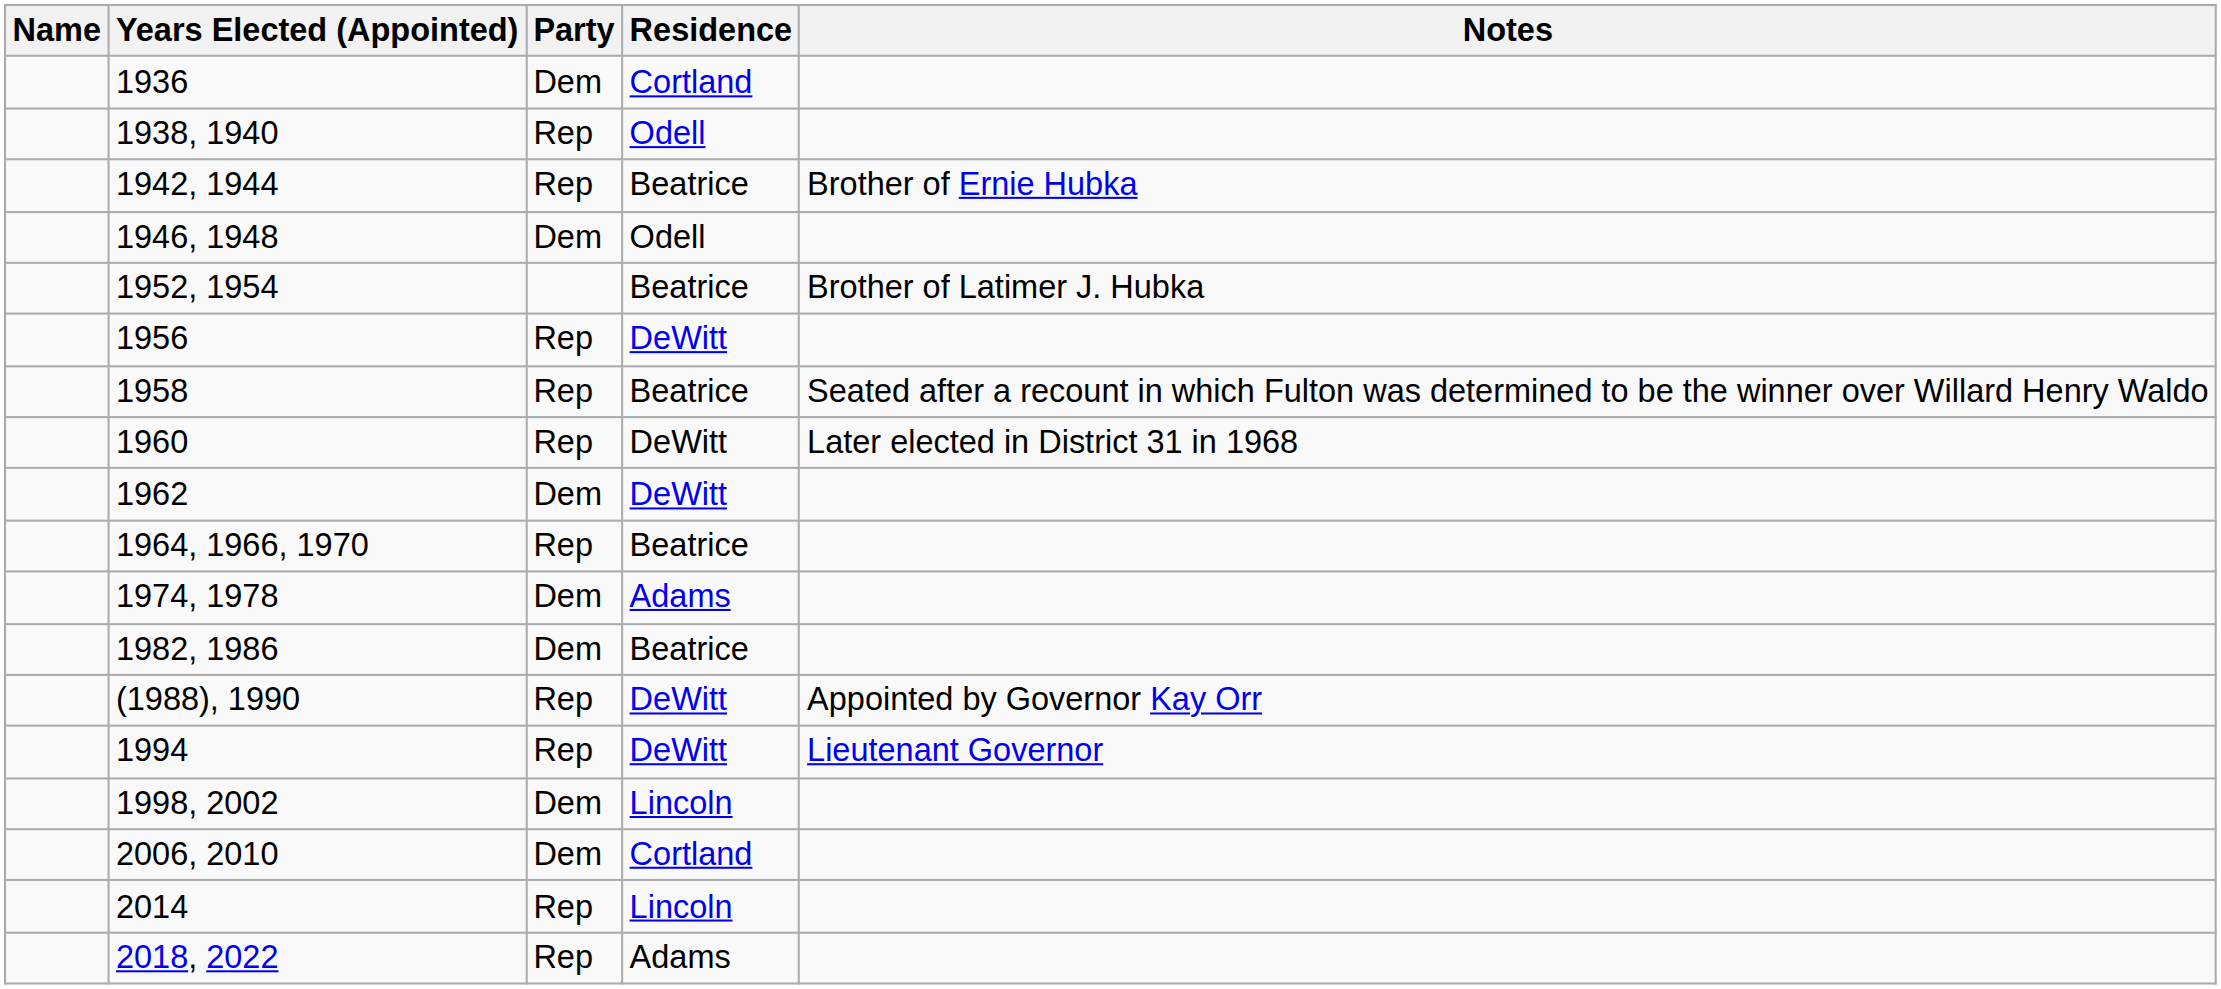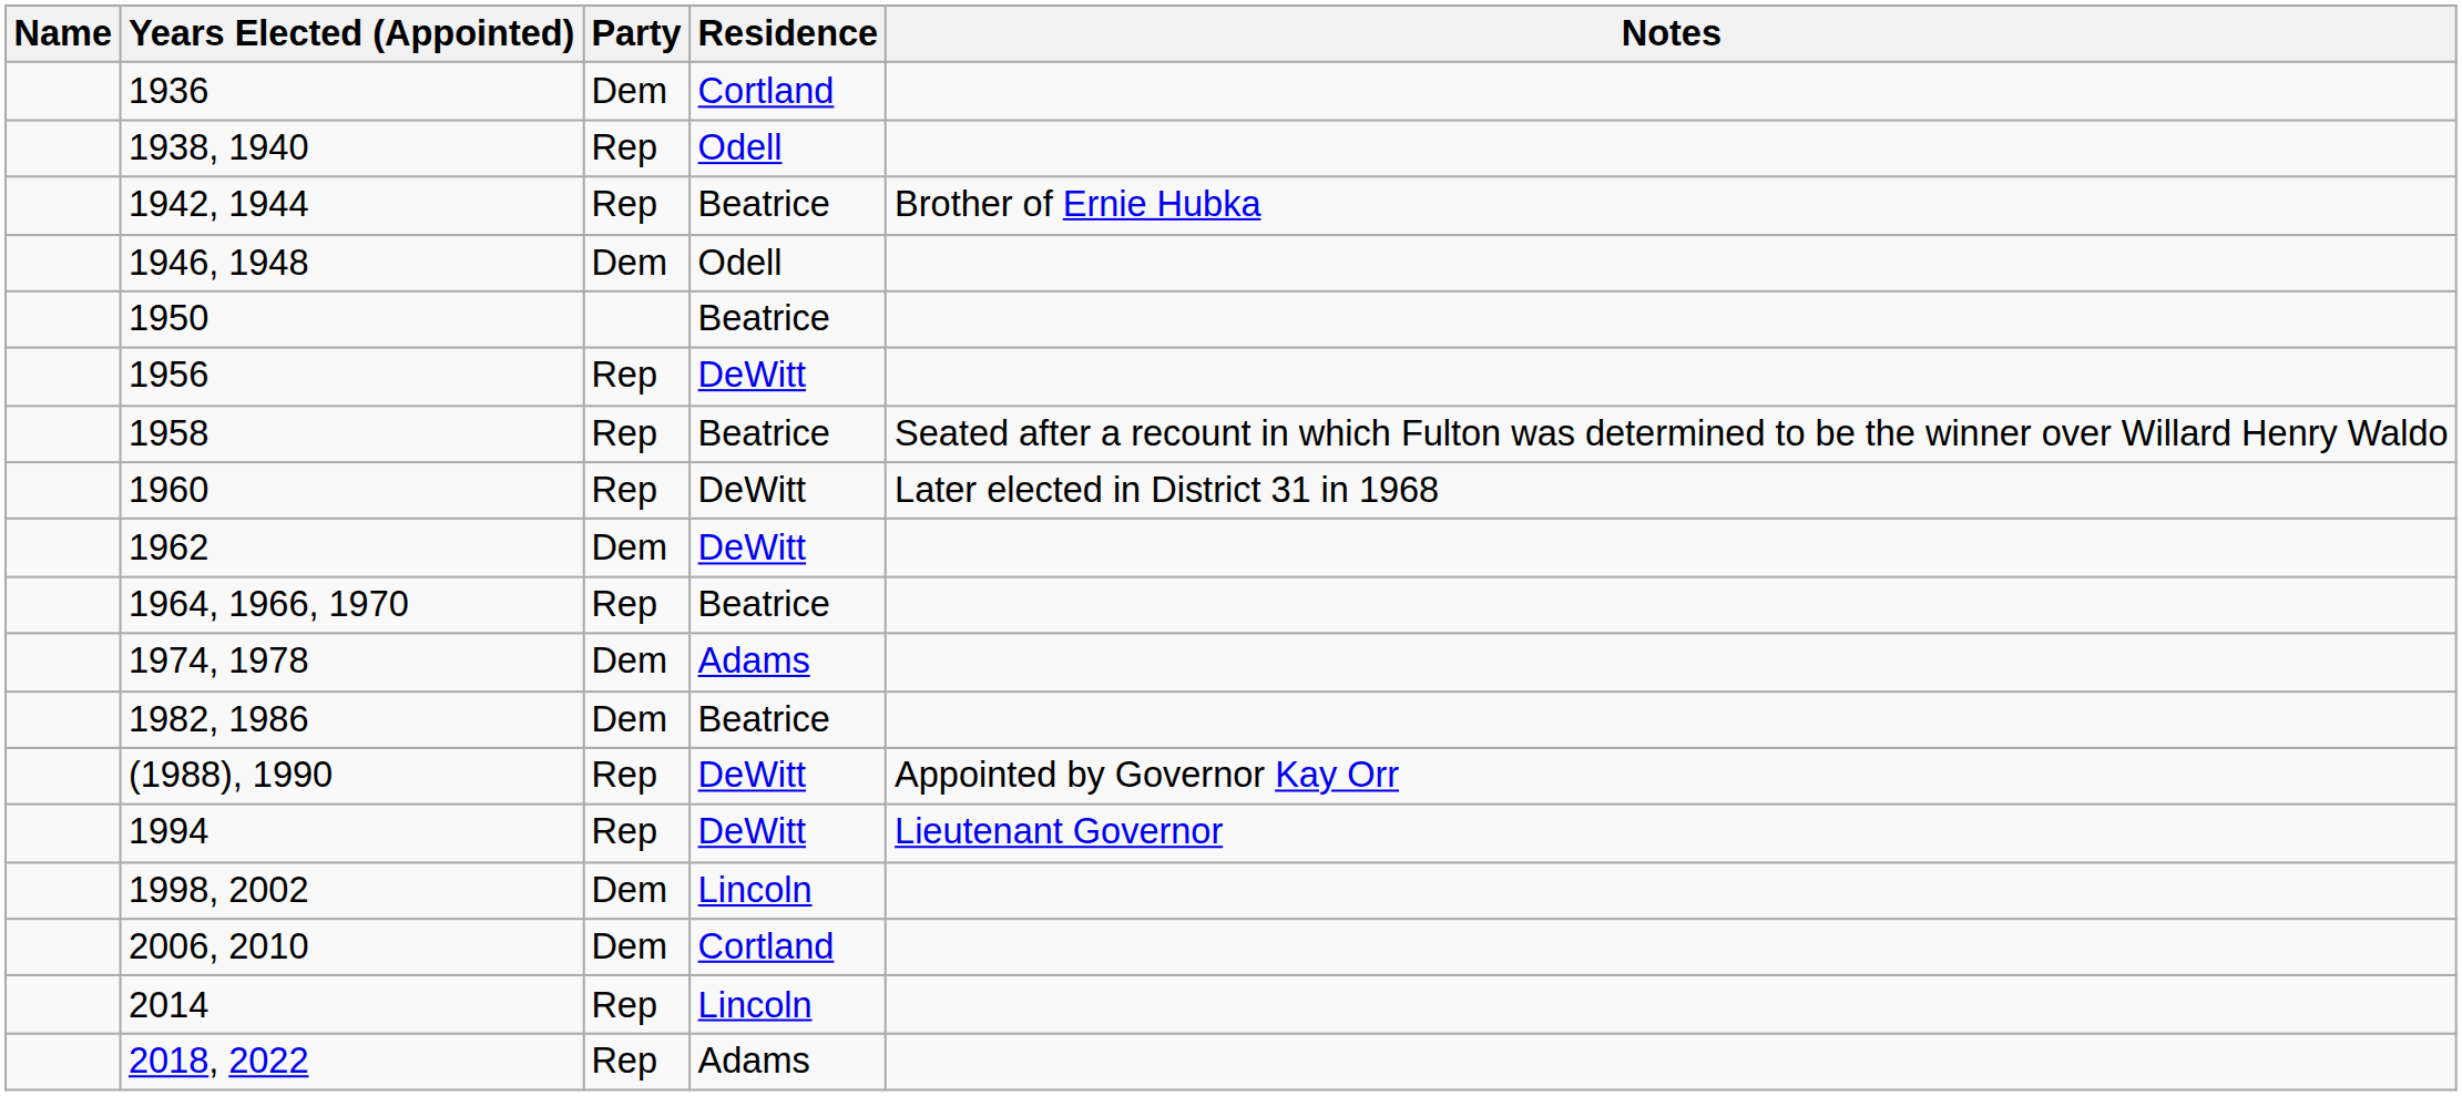+ row: 1950 | Beatrice
- row: 1952, 1954 | Beatrice | Brother of Latimer J. Hubka
